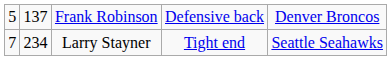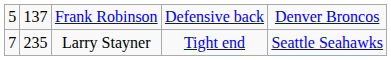Larry Stayner | column 2: 234 -> 235
